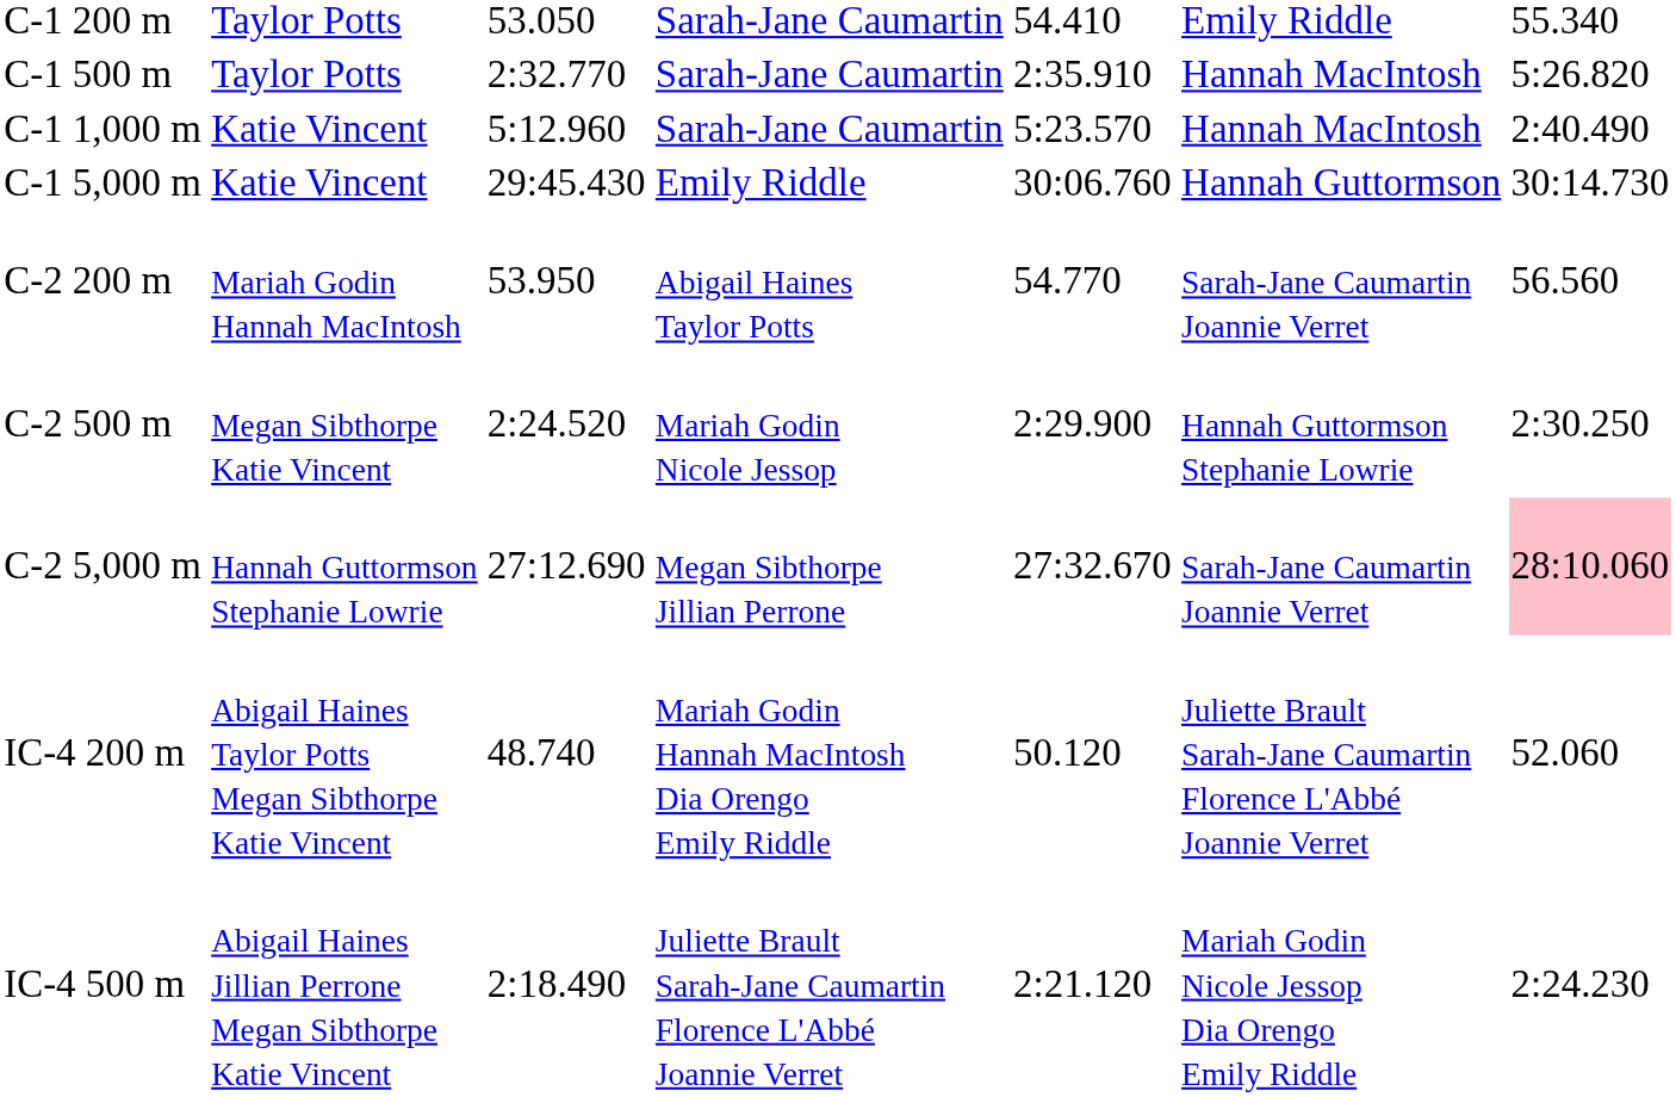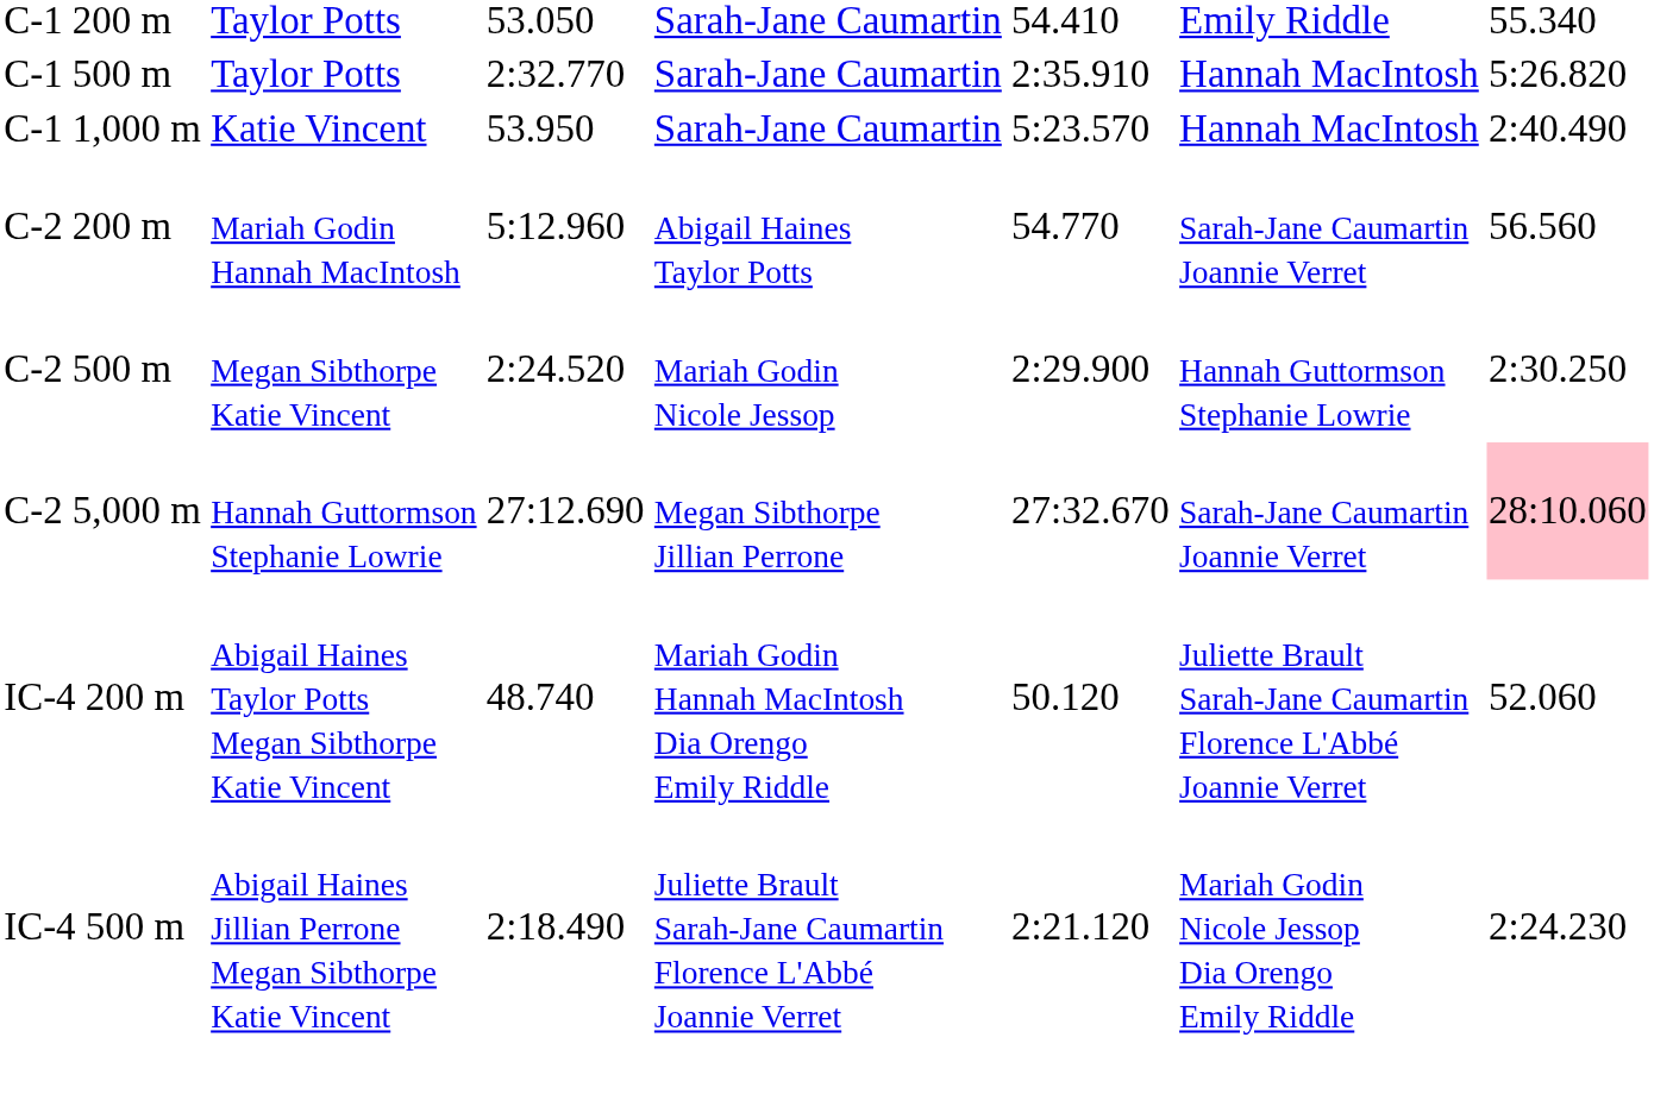C-1 1,000 m | column 3: 5:12.960 -> 53.950
- row: C-1 5,000 m | Katie Vincent | 29:45.430 | Emily Riddle | 30:06.760 | Hannah Guttormson | 30:14.730
C-2 200 m | column 3: 53.950 -> 5:12.960
